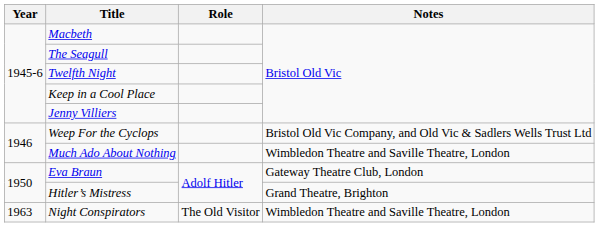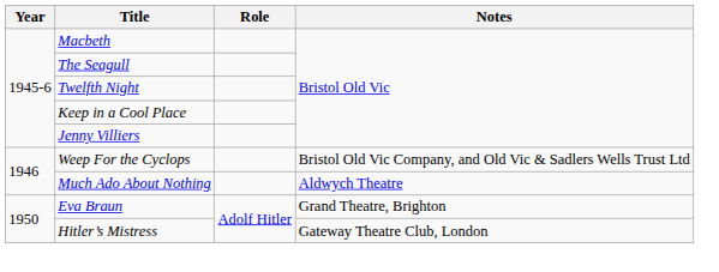Much Ado About Nothing | Notes: Wimbledon Theatre and Saville Theatre, London -> Aldwych Theatre
Eva Braun | Notes: Gateway Theatre Club, London -> Grand Theatre, Brighton
Hitler’s Mistress | Notes: Grand Theatre, Brighton -> Gateway Theatre Club, London
- row: 1963 | Night Conspirators | The Old Visitor | Wimbledon Theatre and Saville Theatre, London
